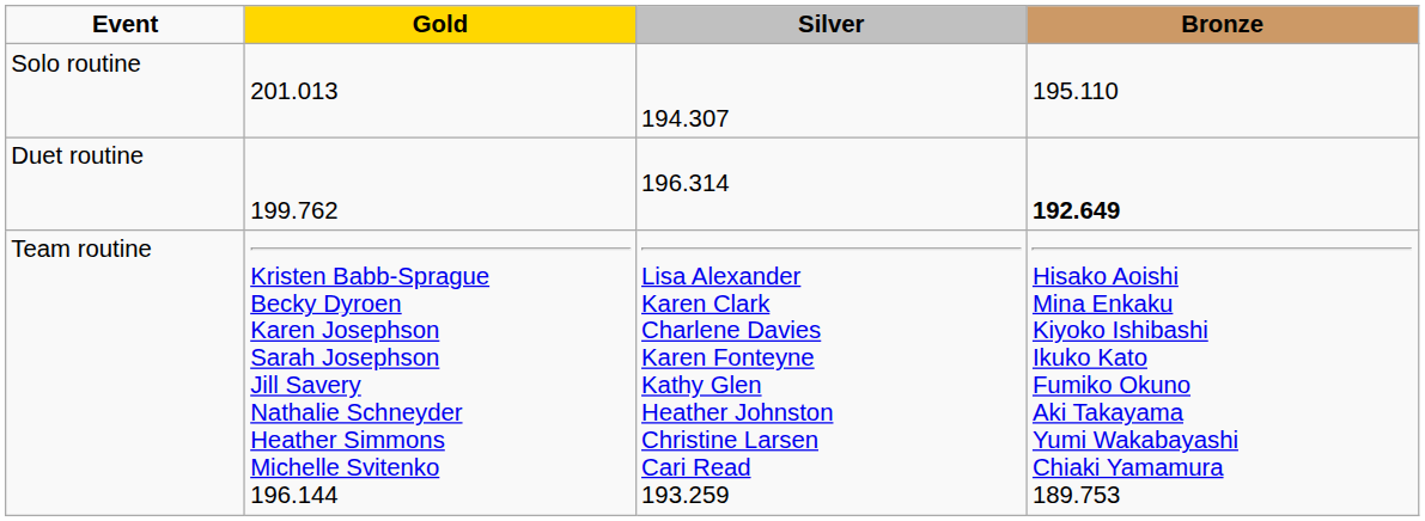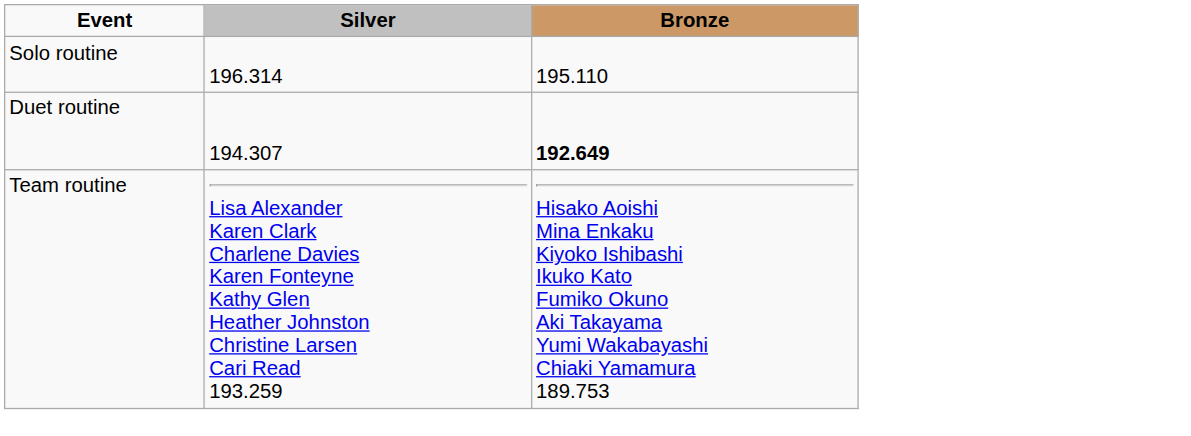- column: Gold | 201.013 | 199.762 | Kristen Babb-Sprague Becky Dyroen Karen Josephson Sarah Josephson Jill Savery Nathalie Schneyder Heather Simmons Michelle Svitenko 196.144
Solo routine | Silver: 194.307 -> 196.314
Duet routine | Silver: 196.314 -> 194.307
